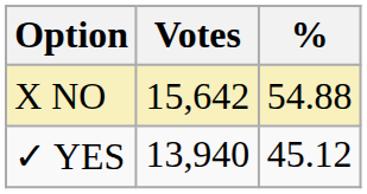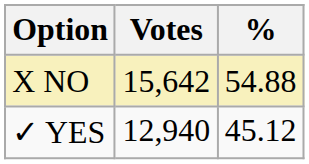✓ YES | Votes: 13,940 -> 12,940
